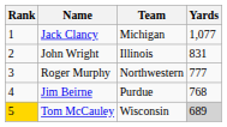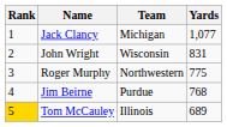John Wright | Team: Illinois -> Wisconsin
Roger Murphy | Yards: 777 -> 775
Tom McCauley | Team: Wisconsin -> Illinois
Tom McCauley | Yards: lightgrey background -> no background
